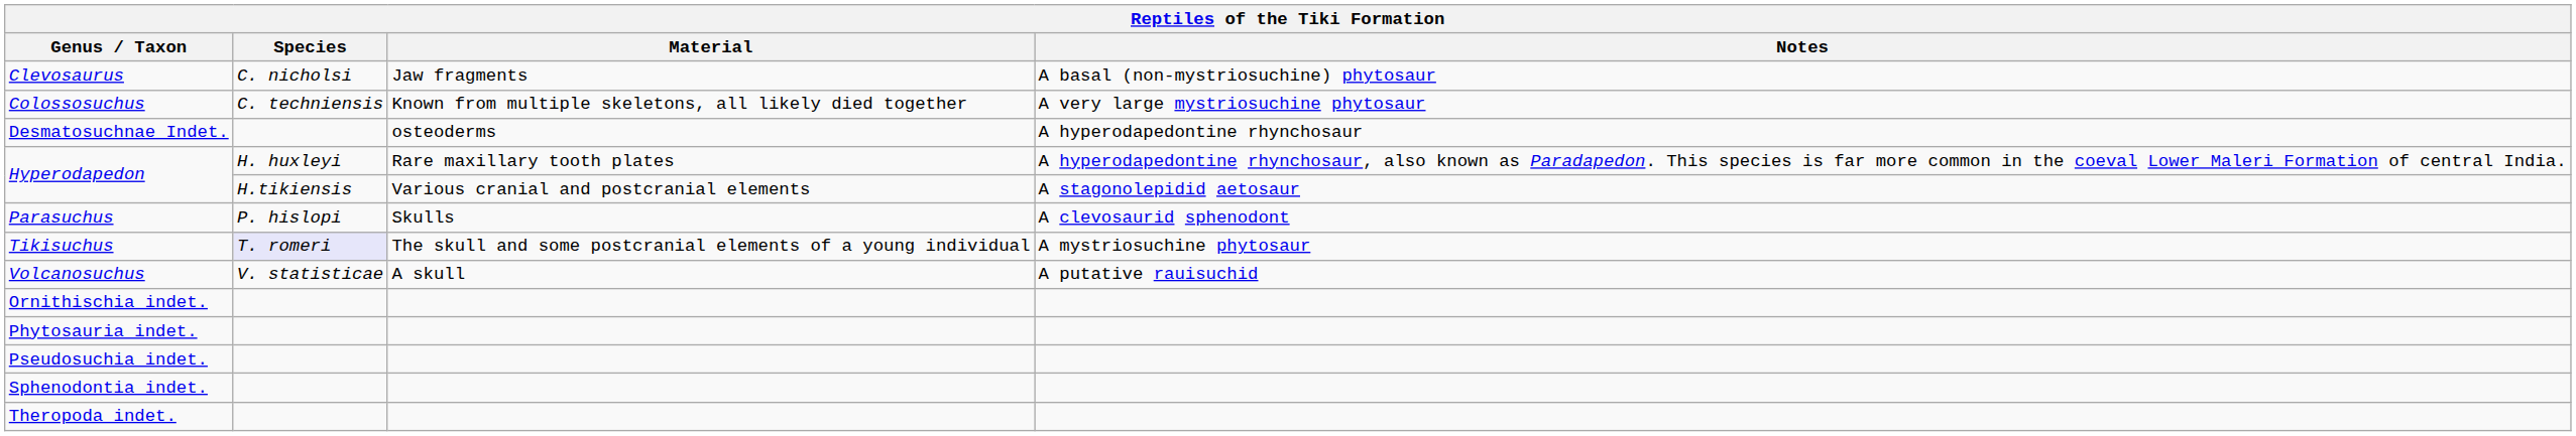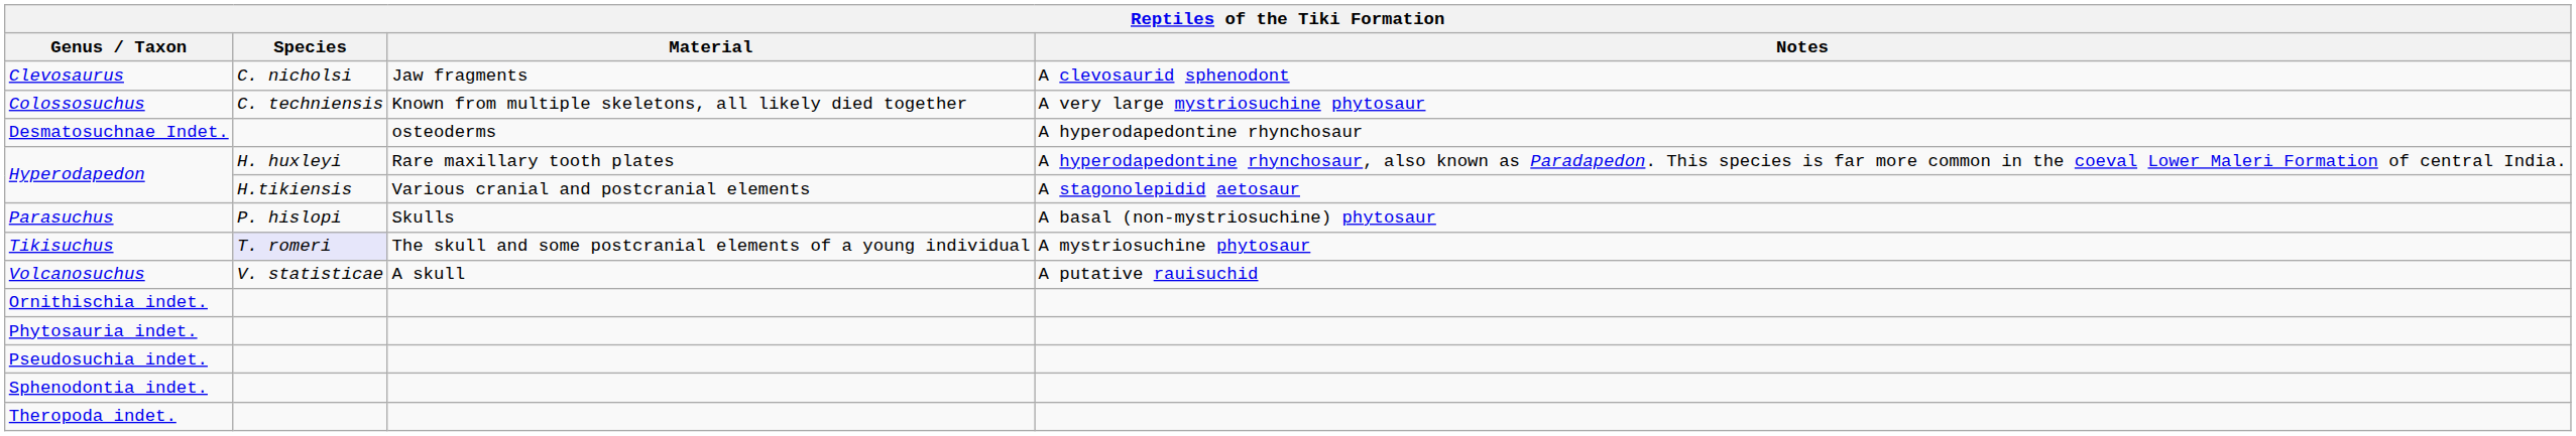Clevosaurus | Notes: A basal (non-mystriosuchine) phytosaur -> A clevosaurid sphenodont
Parasuchus | Notes: A clevosaurid sphenodont -> A basal (non-mystriosuchine) phytosaur
